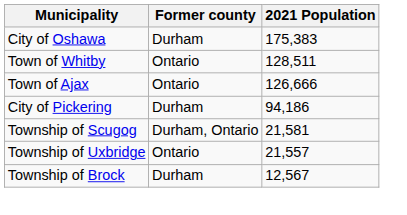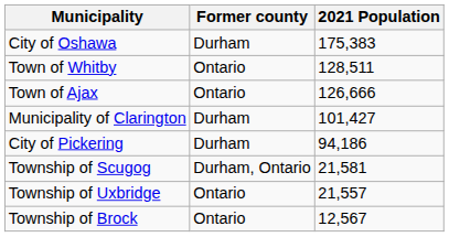+ row: Municipality of Clarington | Durham | 101,427
Township of Brock | Former county: Durham -> Ontario
